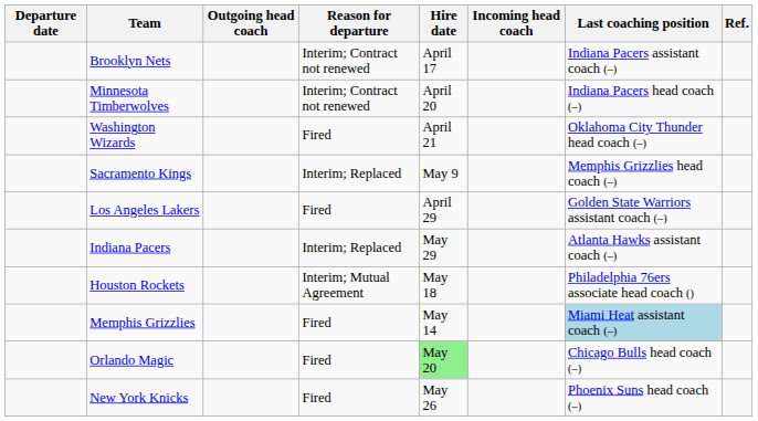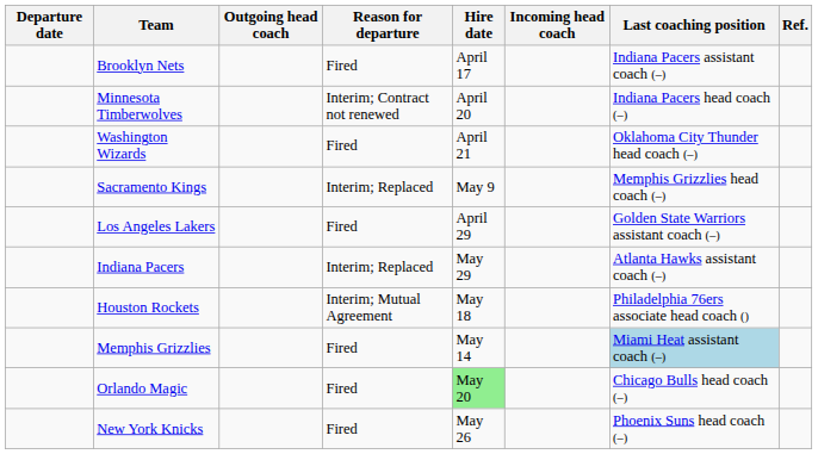Brooklyn Nets | Reason for departure: Interim; Contract not renewed -> Fired
